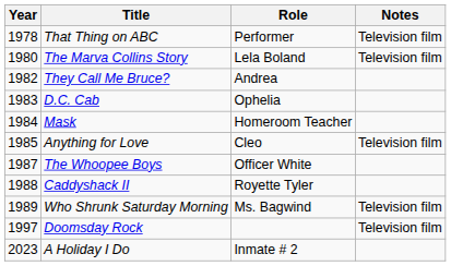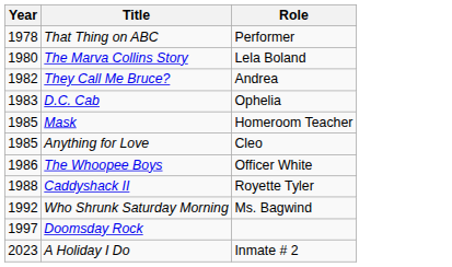- column: Notes | Television film | Television film | Television film | Television film | Television film
Mask | Year: 1984 -> 1985
The Whoopee Boys | Year: 1987 -> 1986
Who Shrunk Saturday Morning | Year: 1989 -> 1992
